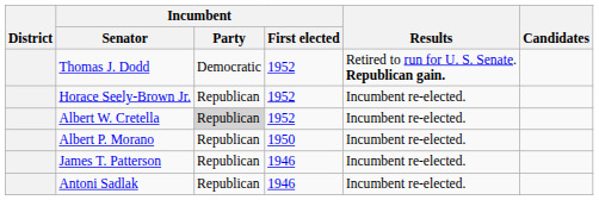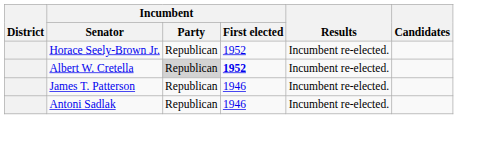- row: Thomas J. Dodd | Democratic | 1952 | Retired to run for U. S. Senate. Republican gain.
Albert W. Cretella | Incumbent / First elected: normal -> bold
- row: Albert P. Morano | Republican | 1950 | Incumbent re-elected.
